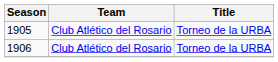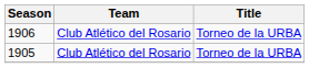rows swapped: 1905 <-> 1906
